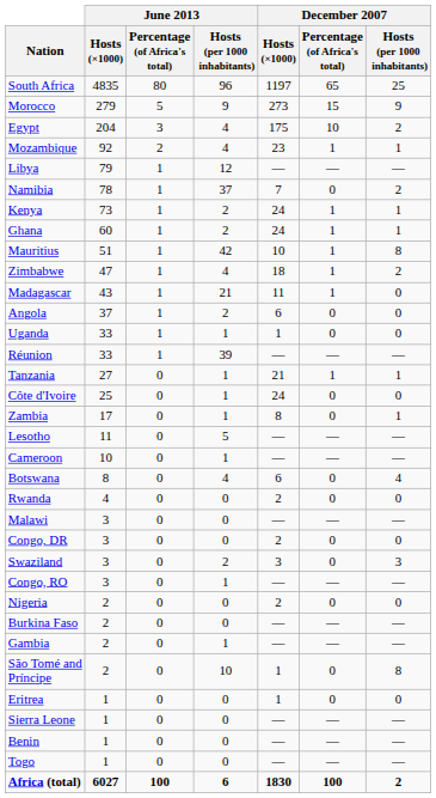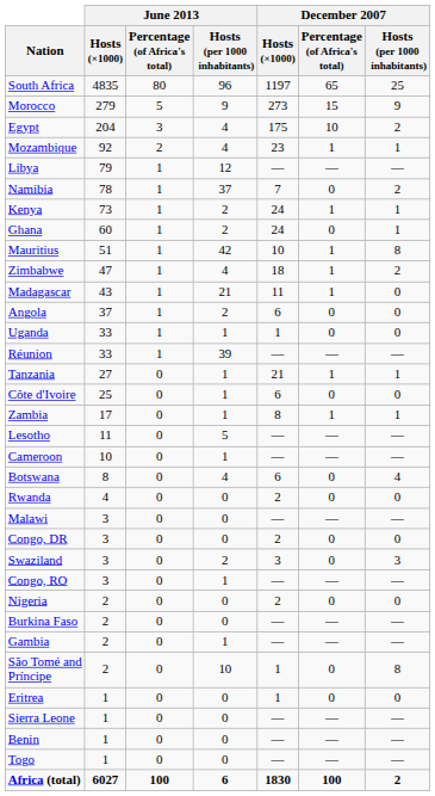Ghana | December 2007 / Percentage (of Africa's total): 1 -> 0
Côte d'Ivoire | December 2007 / Hosts (×1000): 24 -> 6
Zambia | December 2007 / Percentage (of Africa's total): 0 -> 1
